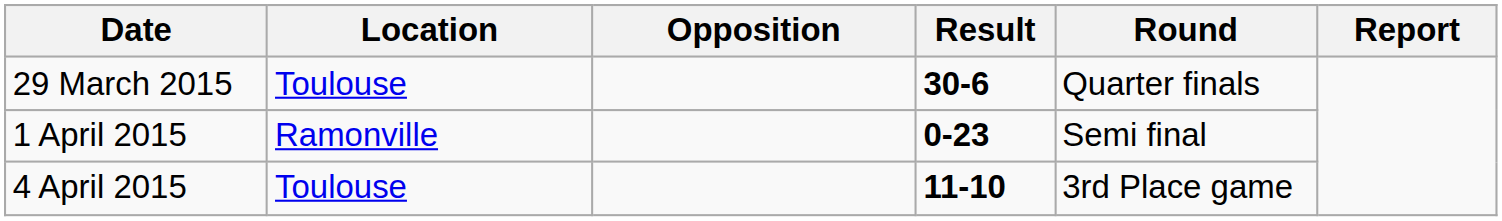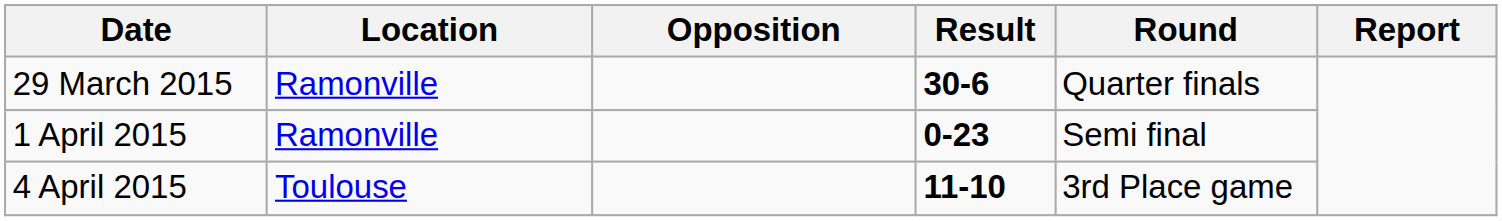29 March 2015 | Location: Toulouse -> Ramonville
